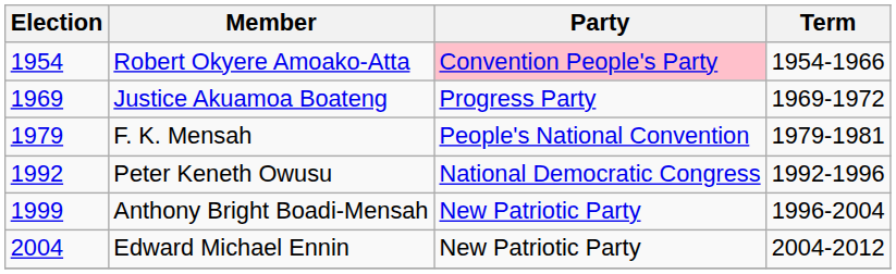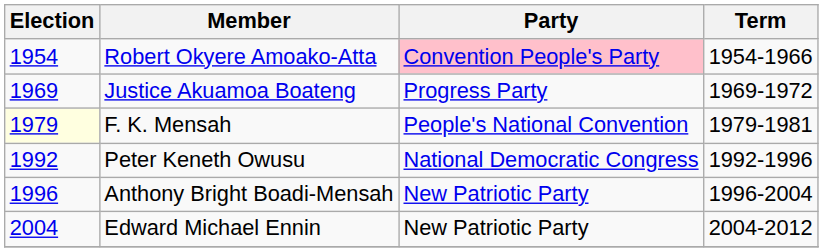F. K. Mensah | Election: no background -> lightyellow background
Anthony Bright Boadi-Mensah | Election: 1999 -> 1996
